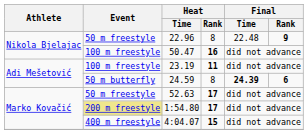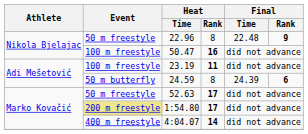24.59 | Final / Time: bold -> normal
4:04.07 | Heat / Rank: 15 -> 14
